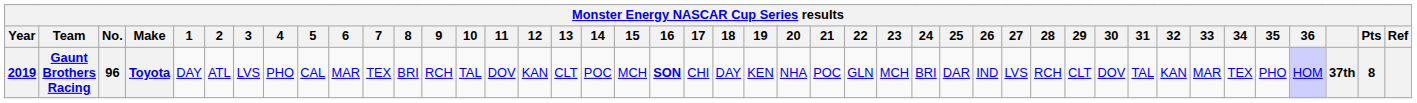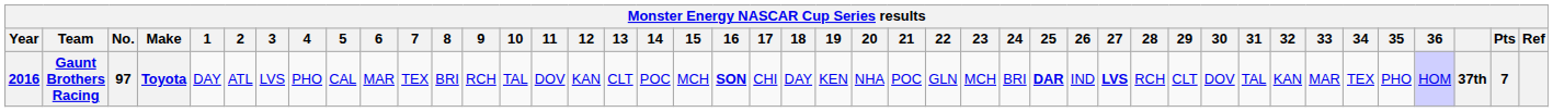Gaunt Brothers Racing | Year: 2019 -> 2016
Gaunt Brothers Racing | No.: 96 -> 97
Gaunt Brothers Racing | 25: normal -> bold
Gaunt Brothers Racing | 27: normal -> bold
Gaunt Brothers Racing | Pts: 8 -> 7
